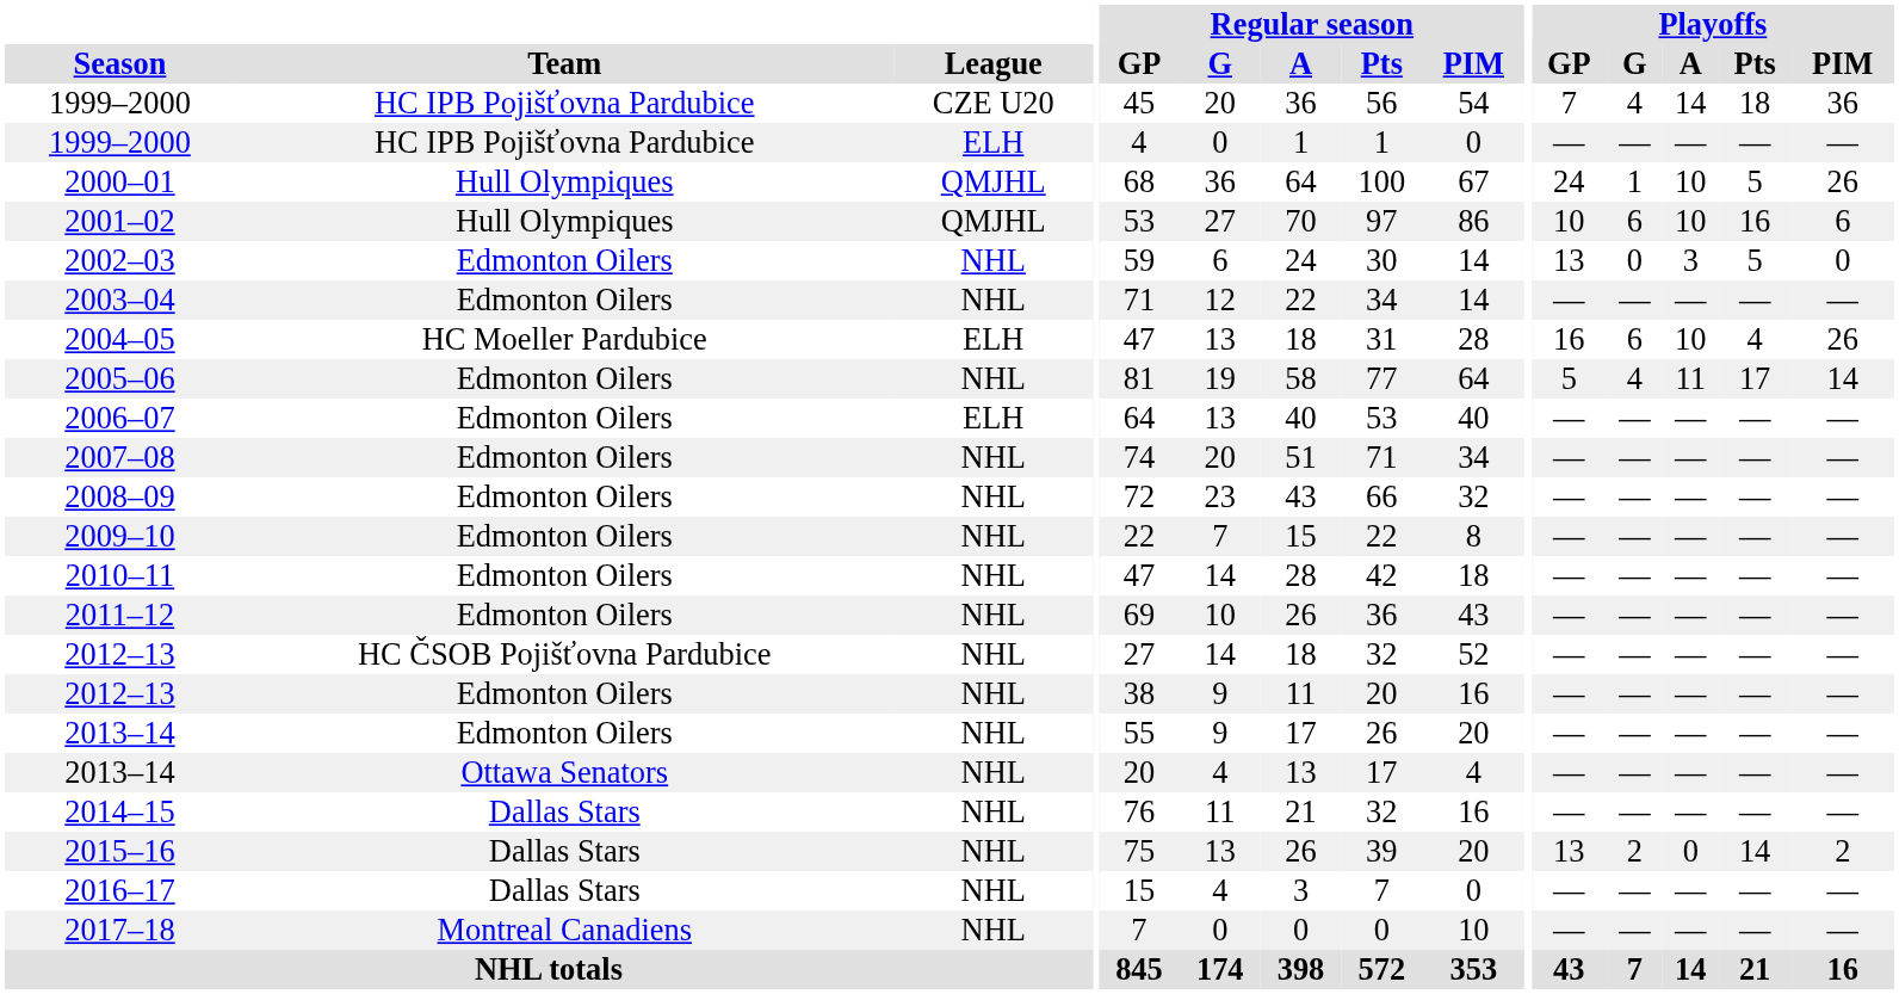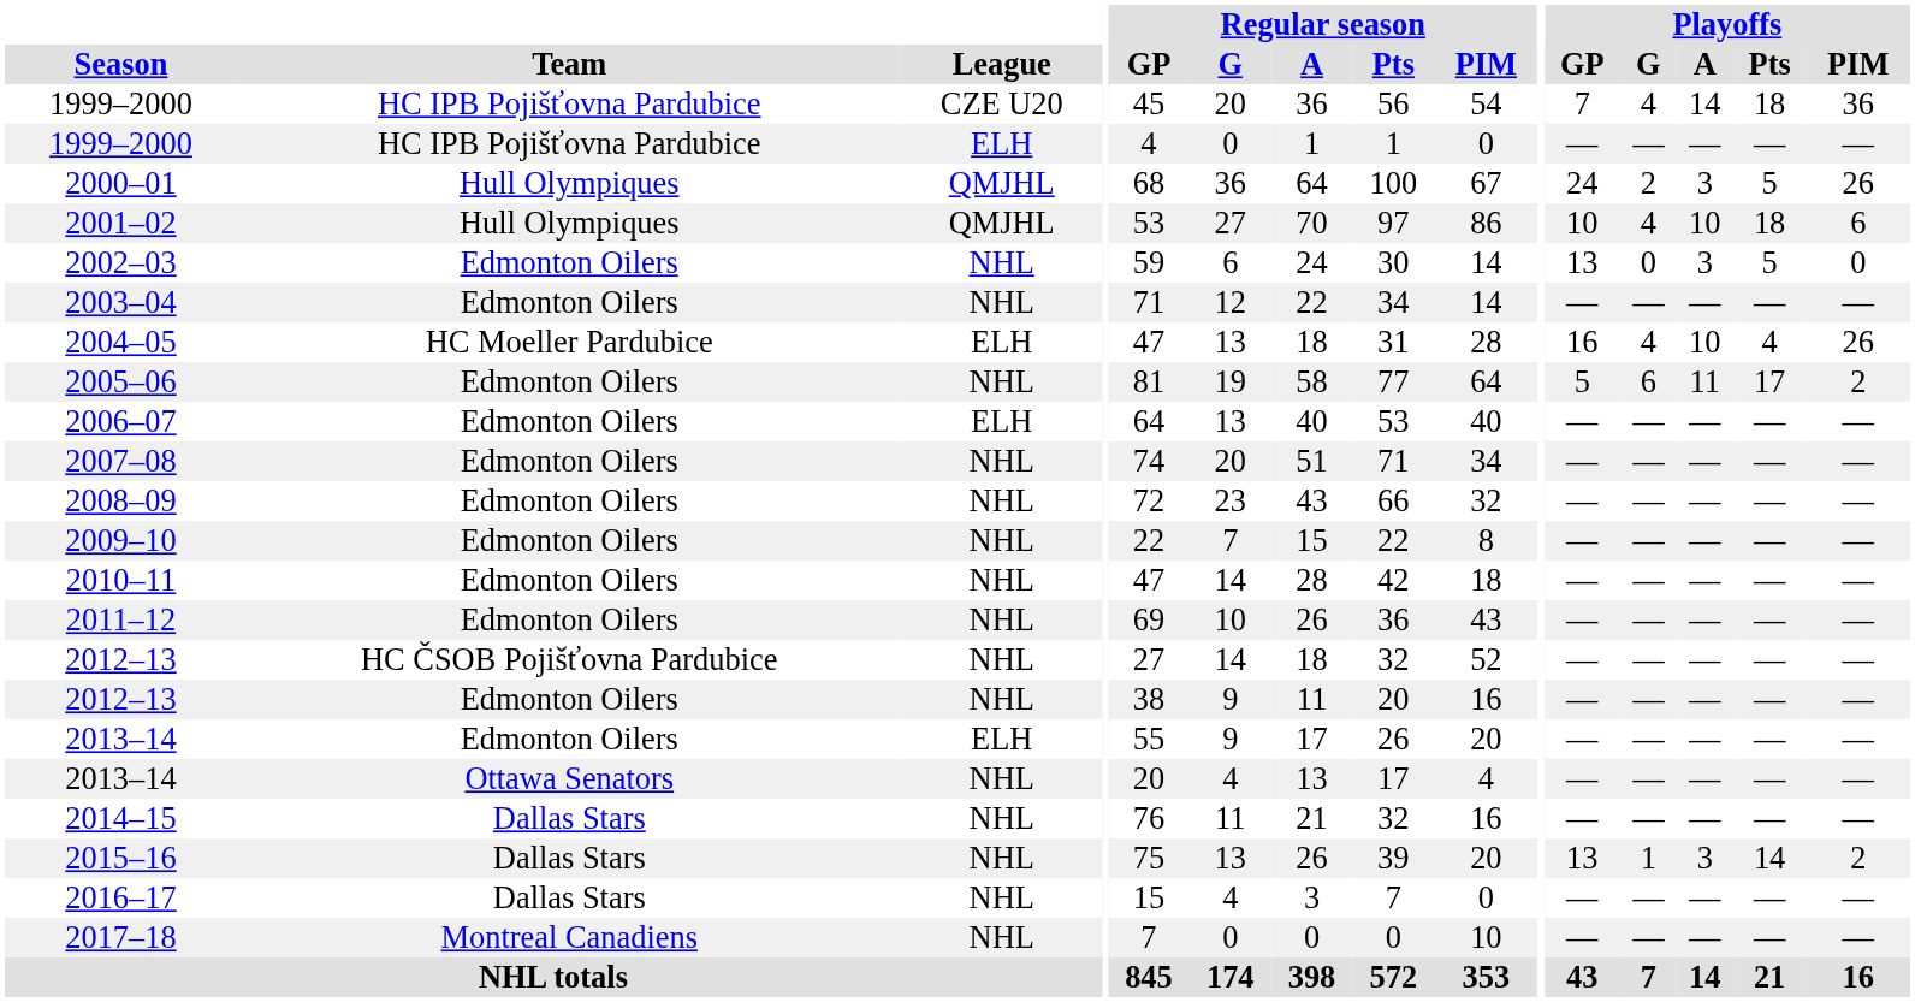2000–01 | Playoffs / G: 1 -> 2
2000–01 | Playoffs / A: 10 -> 3
2001–02 | Playoffs / G: 6 -> 4
2001–02 | Playoffs / Pts: 16 -> 18
2004–05 | Playoffs / G: 6 -> 4
2005–06 | Playoffs / G: 4 -> 6
2005–06 | Playoffs / PIM: 14 -> 2
2013–14 / Edmonton Oilers | League: NHL -> ELH
2015–16 | Playoffs / G: 2 -> 1
2015–16 | Playoffs / A: 0 -> 3
